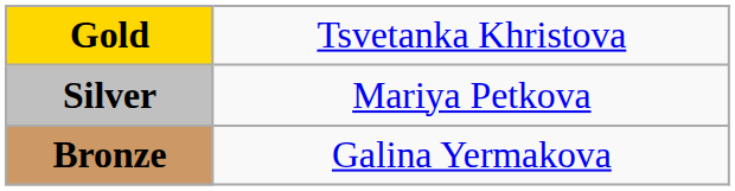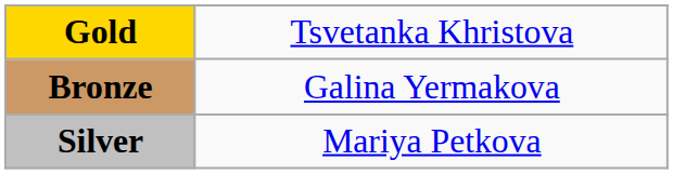rows swapped: Silver <-> Bronze
